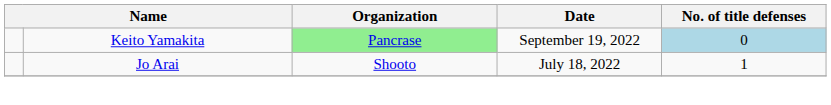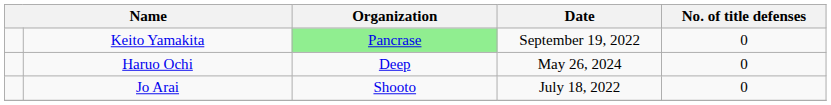Keito Yamakita | No. of title defenses: lightblue background -> no background
+ row: Haruo Ochi | Deep | May 26, 2024 | 0
Jo Arai | No. of title defenses: 1 -> 0
